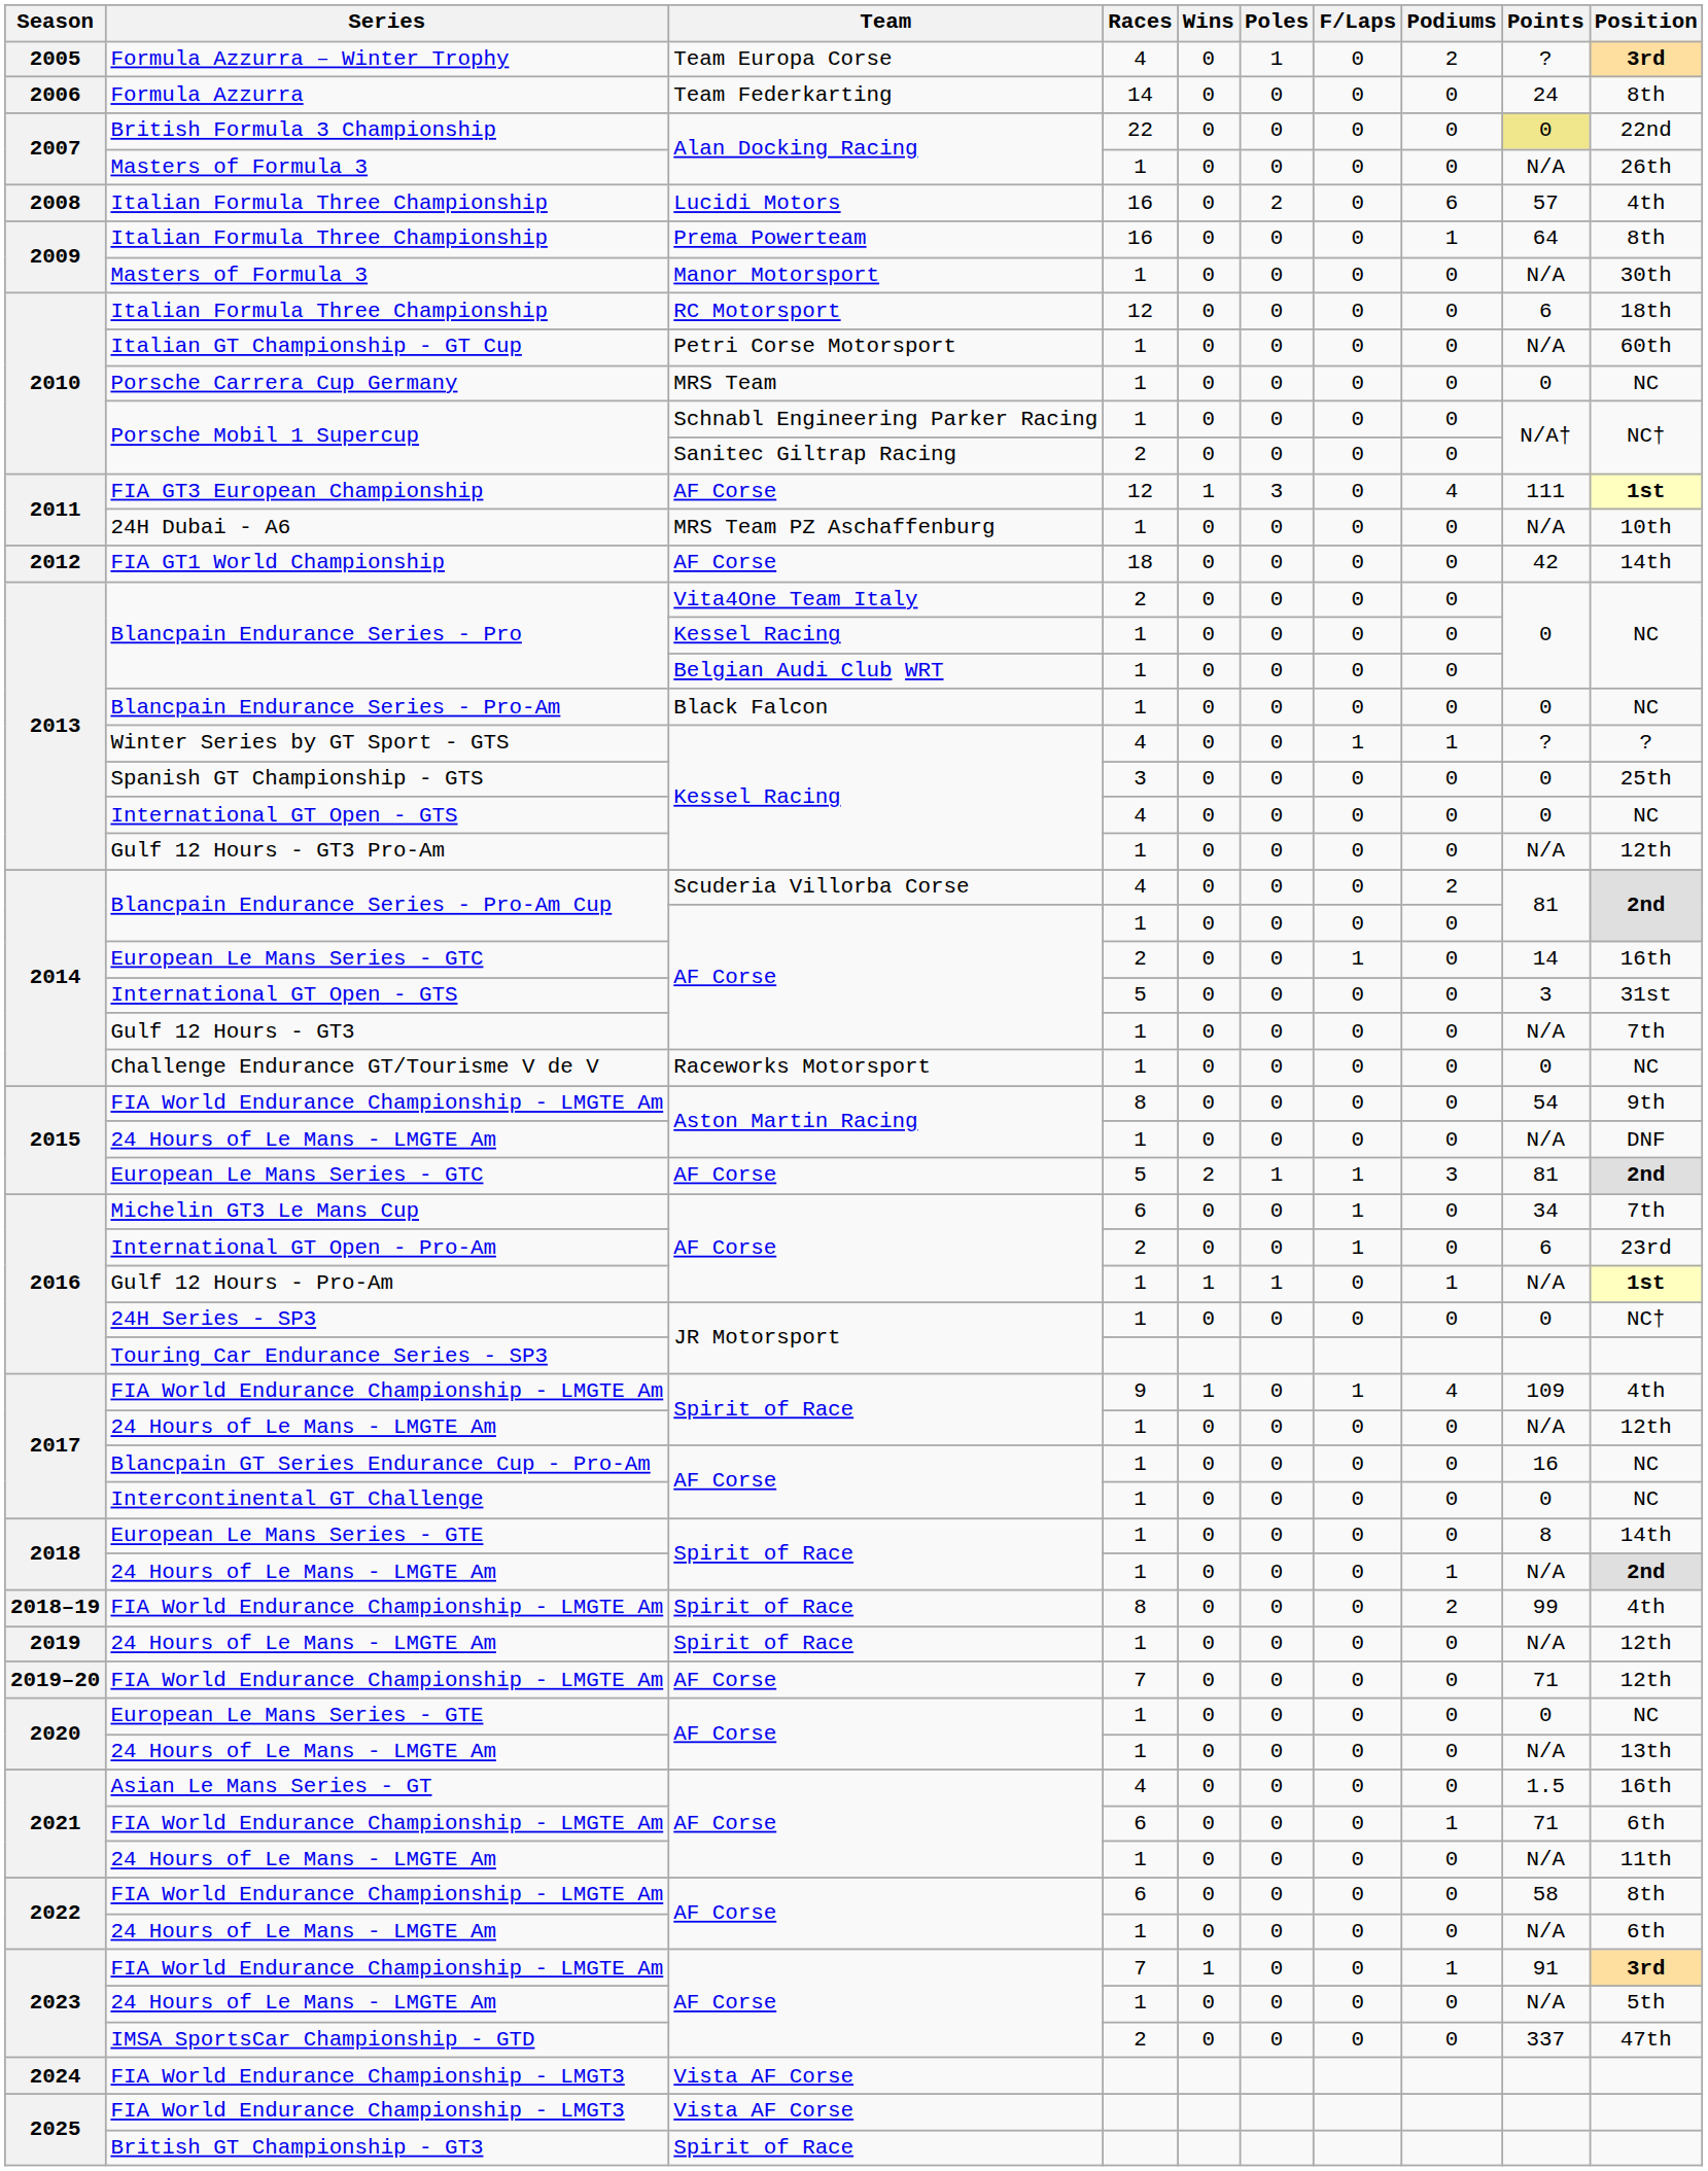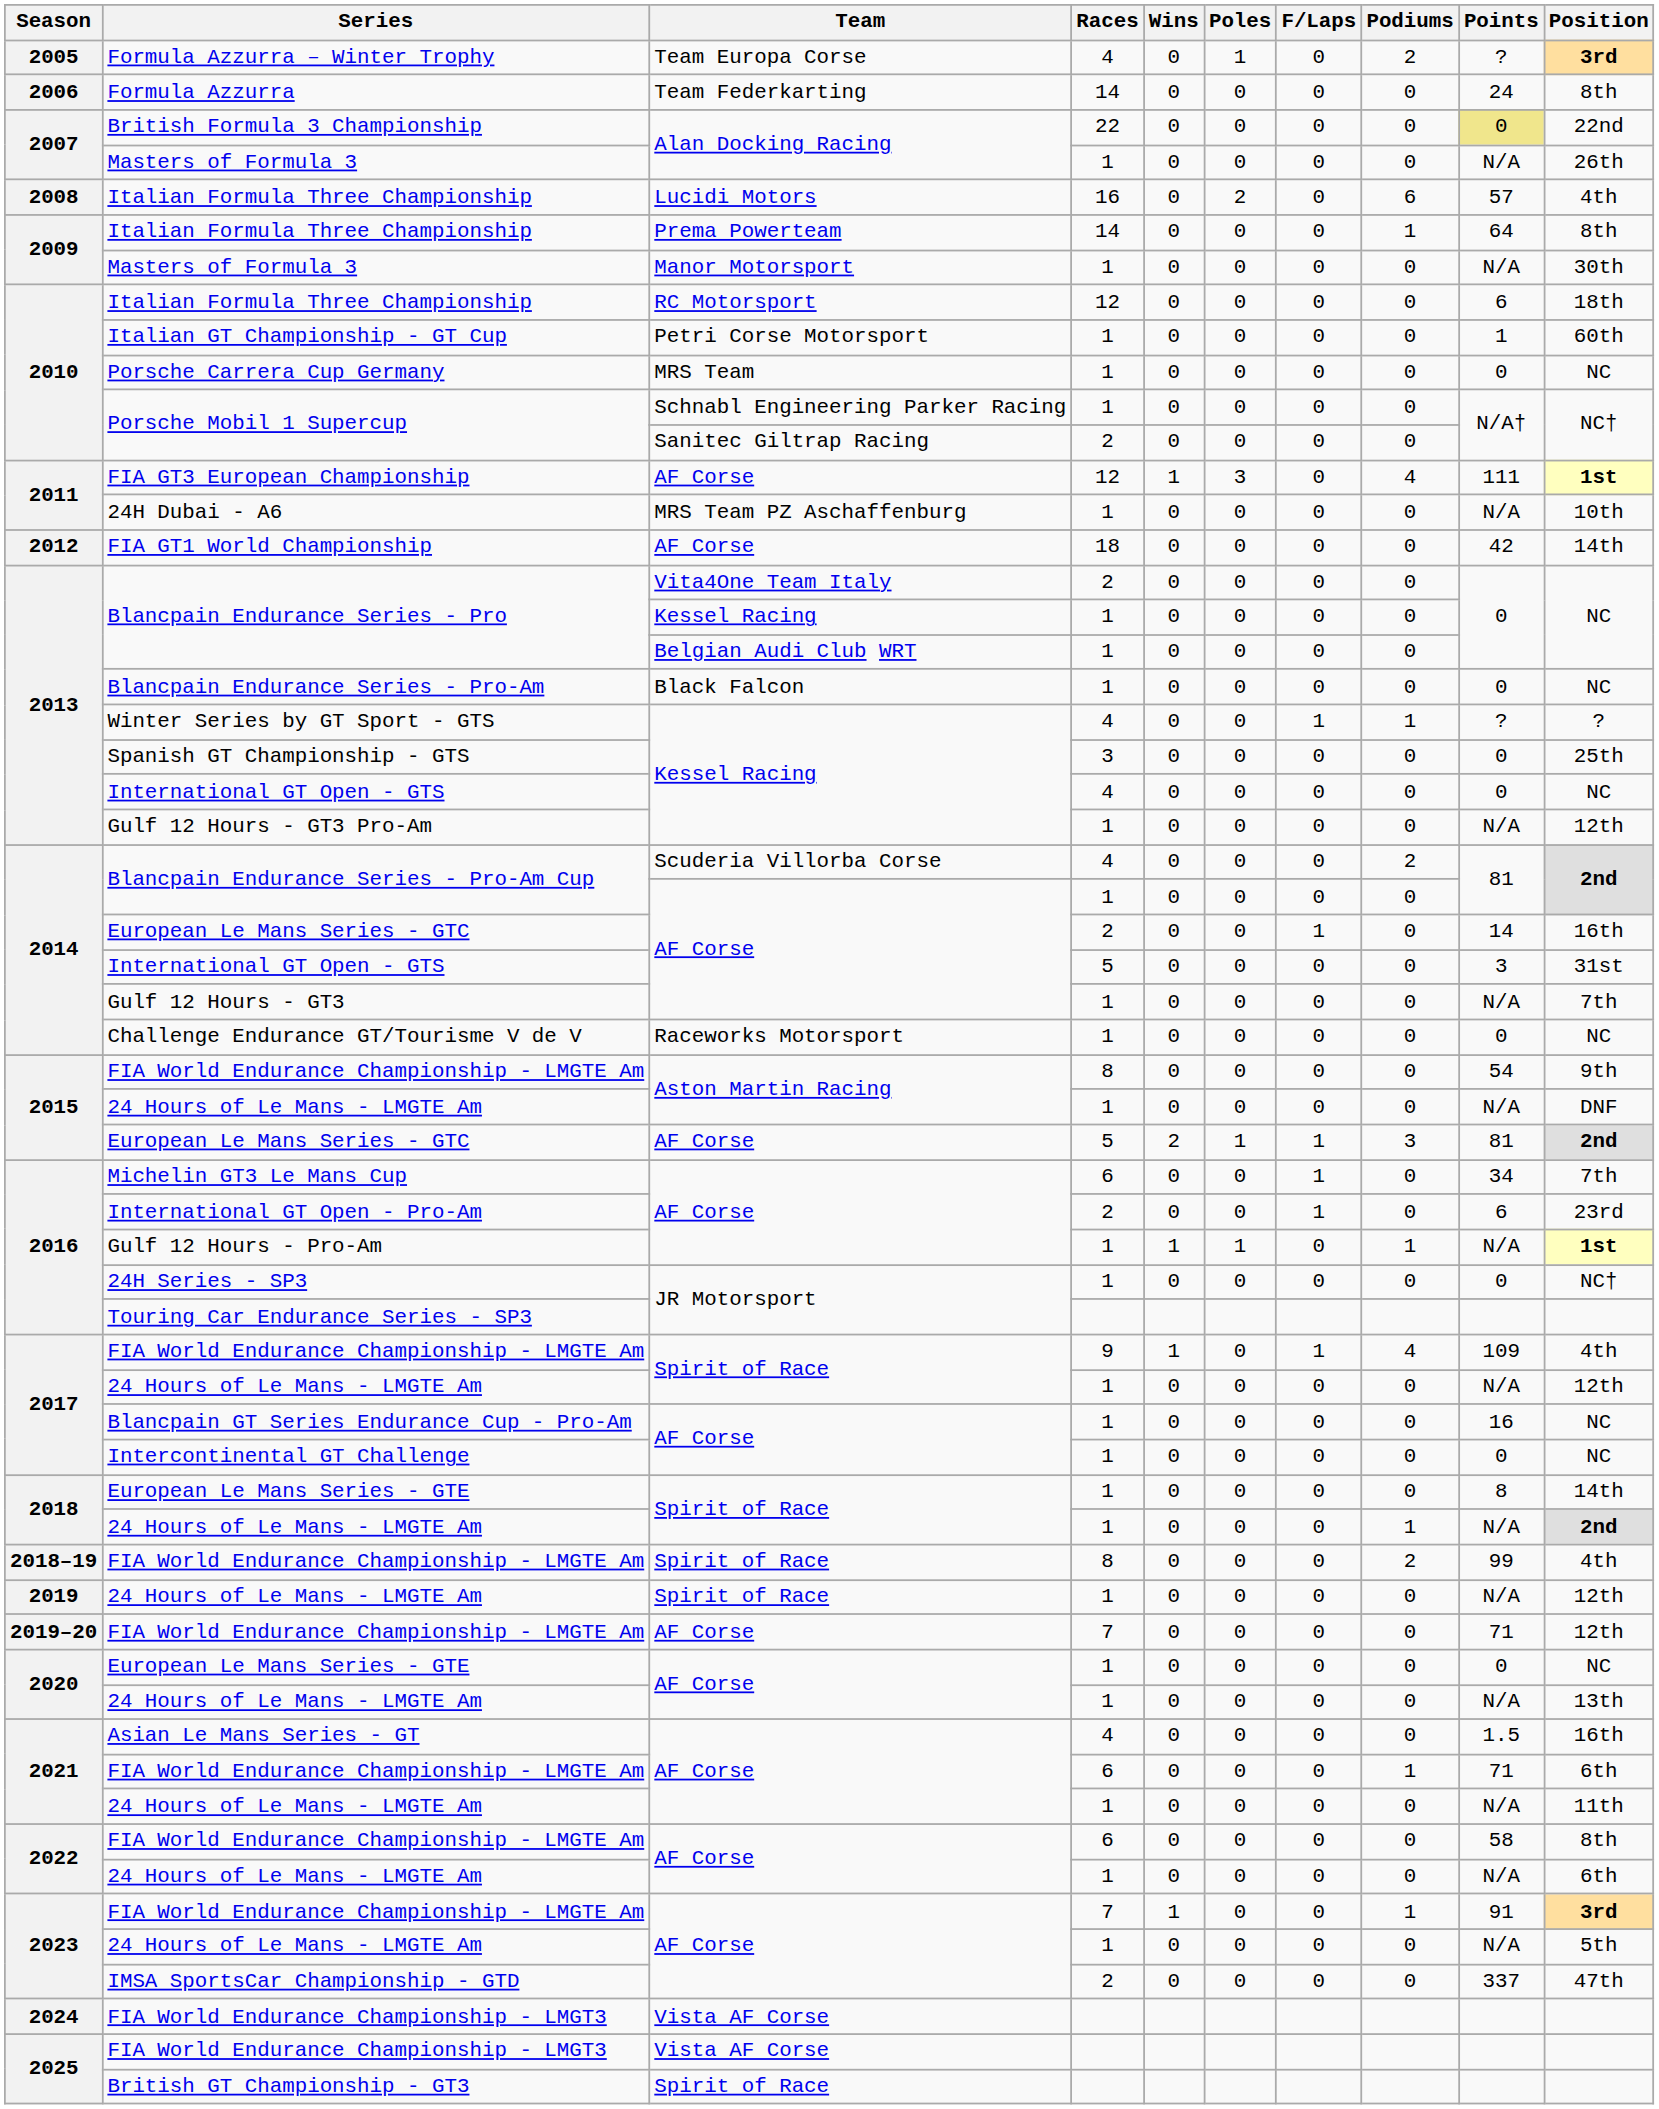2009 / Italian Formula Three Championship | Races: 16 -> 14
Italian GT Championship - GT Cup | Points: N/A -> 1
